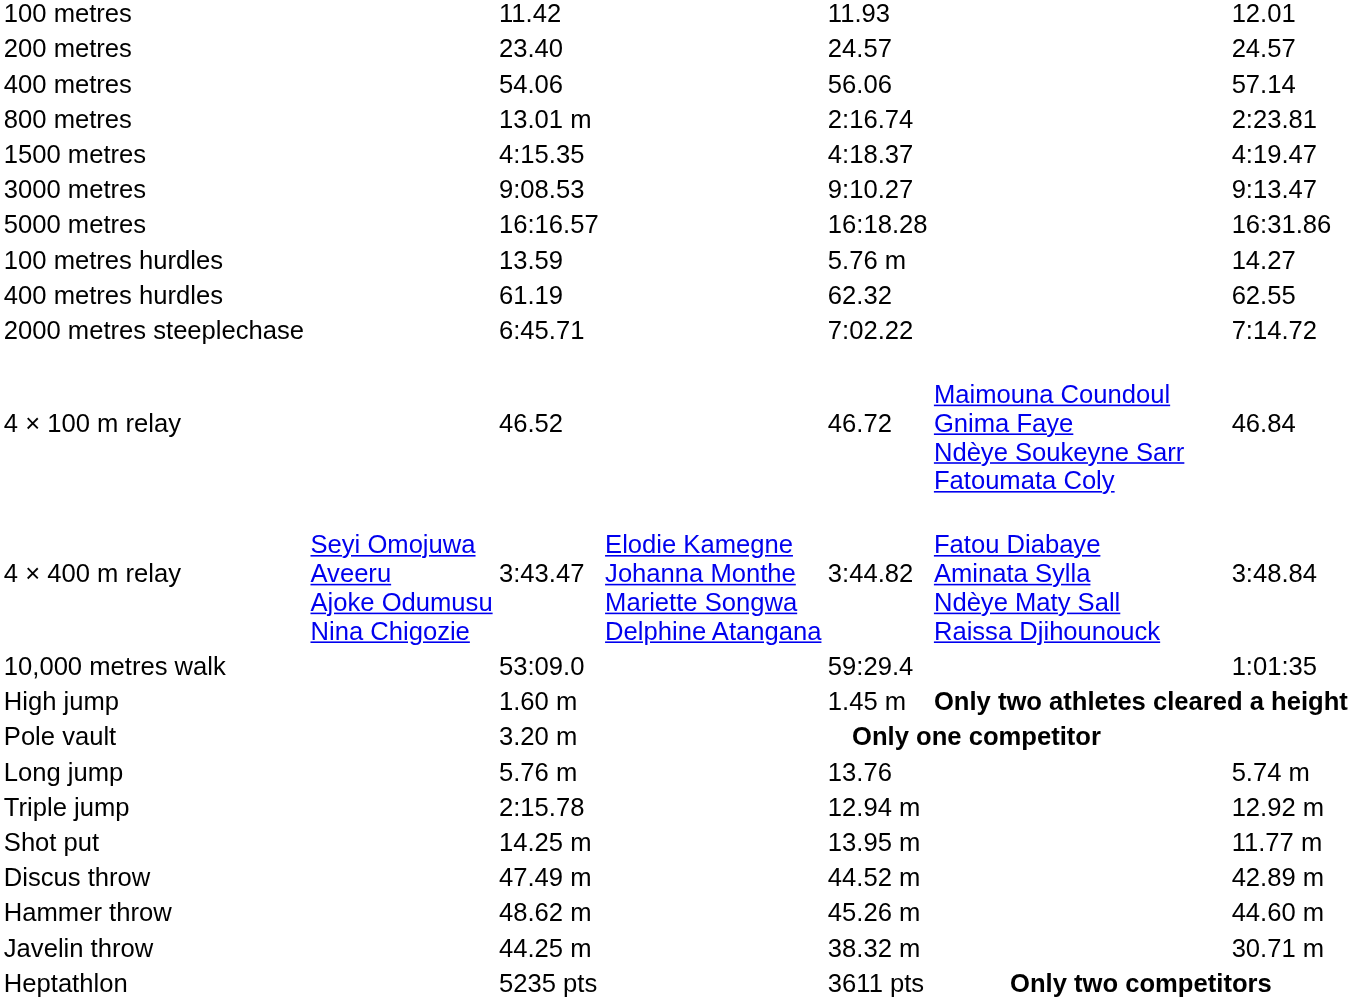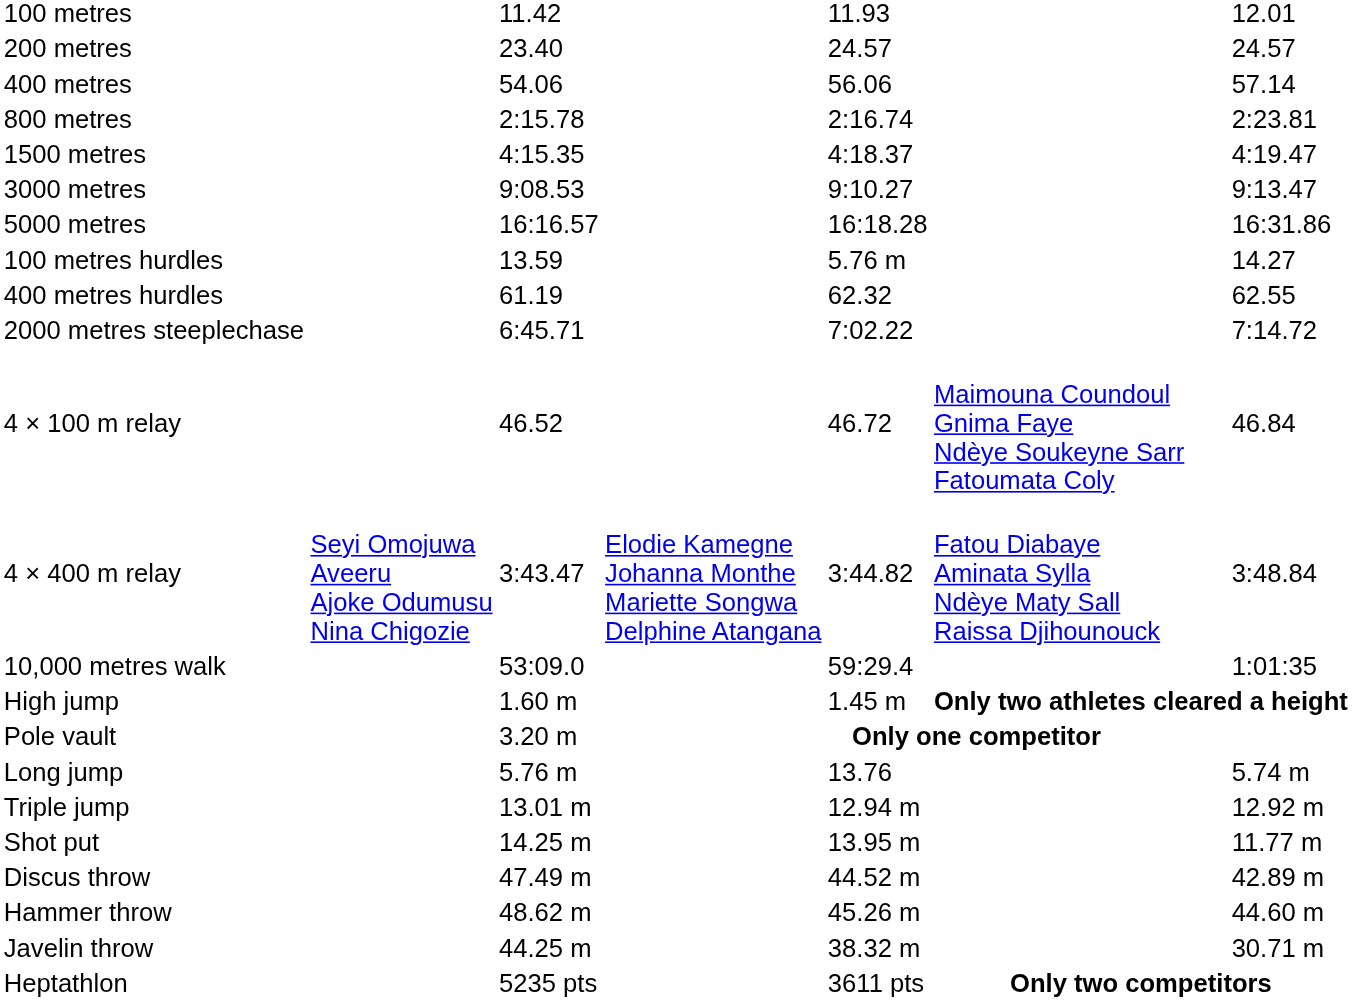800 metres | column 3: 13.01 m -> 2:15.78
Triple jump | column 3: 2:15.78 -> 13.01 m
